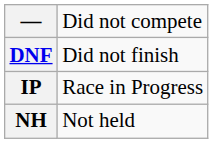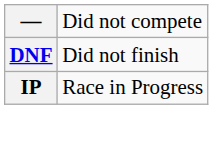- row: NH | Not held
